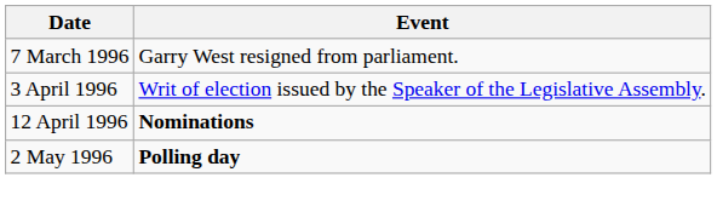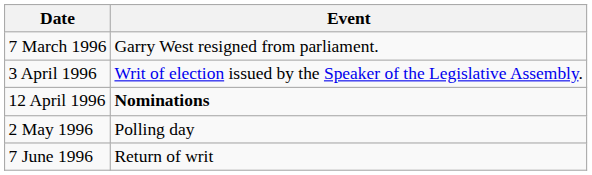2 May 1996 | Event: bold -> normal
+ row: 7 June 1996 | Return of writ
